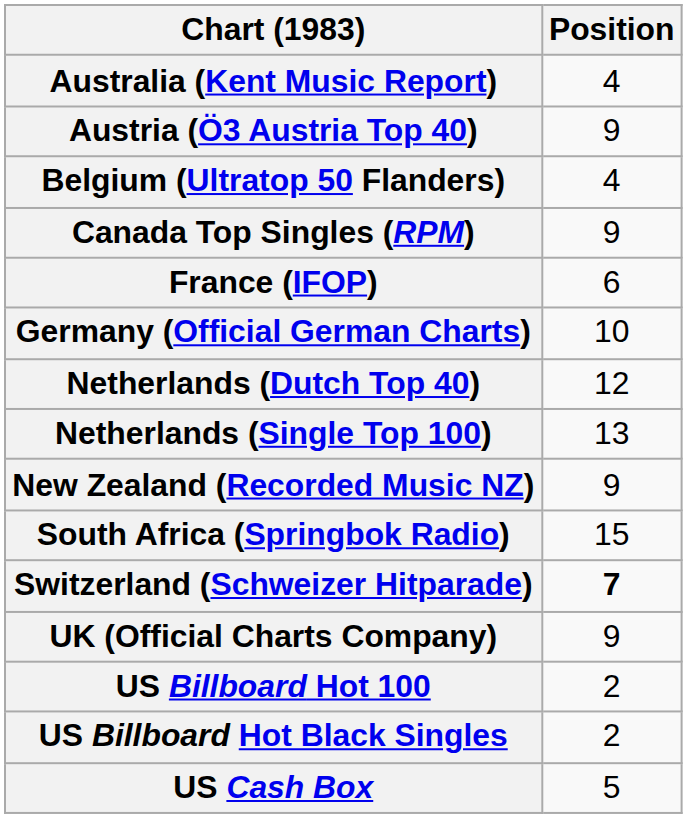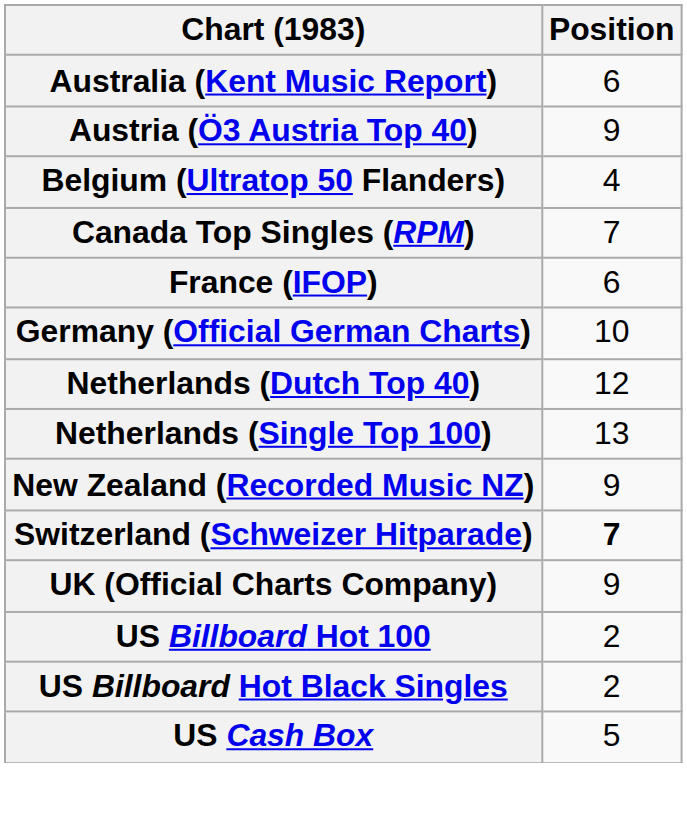Australia (Kent Music Report) | Position: 4 -> 6
Canada Top Singles (RPM) | Position: 9 -> 7
- row: South Africa (Springbok Radio) | 15
